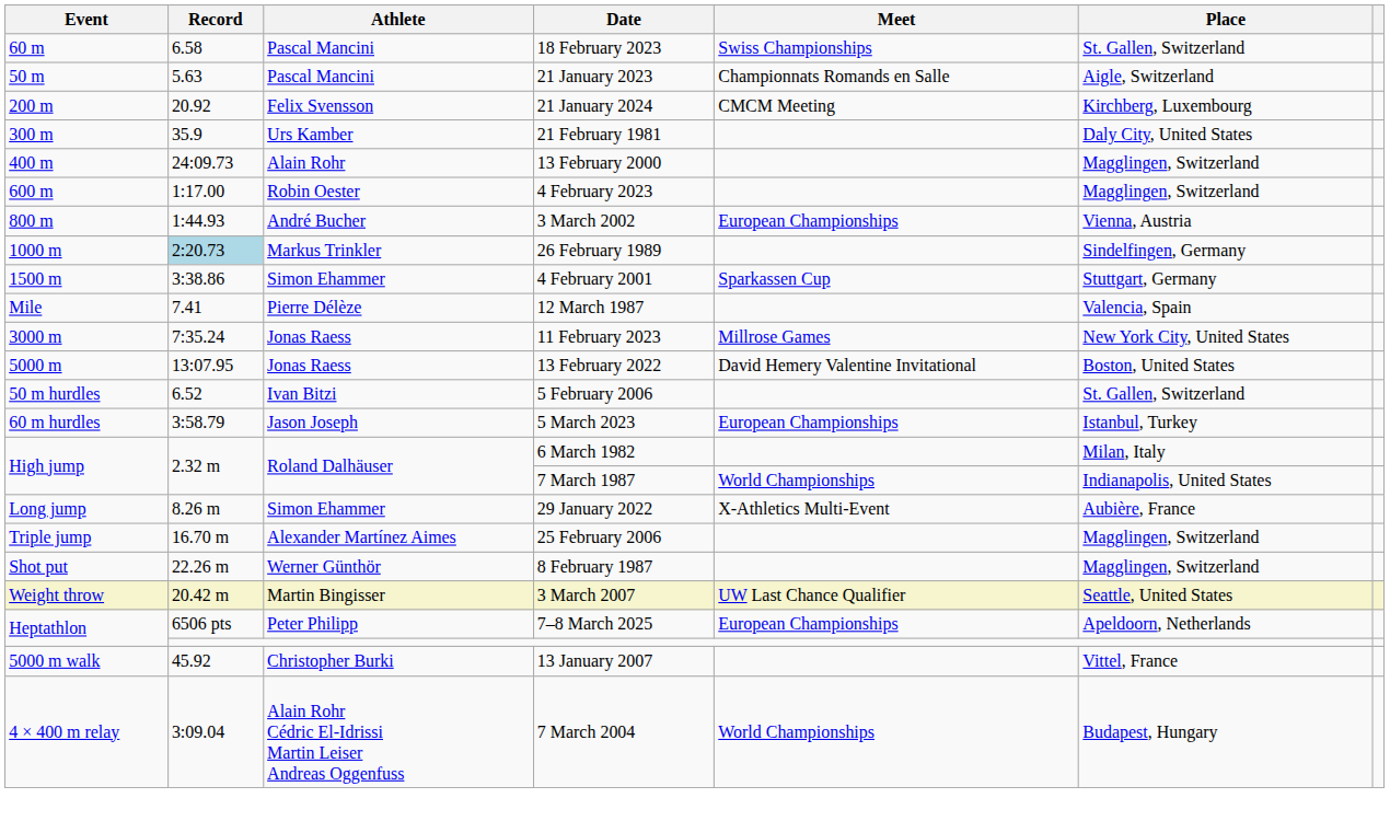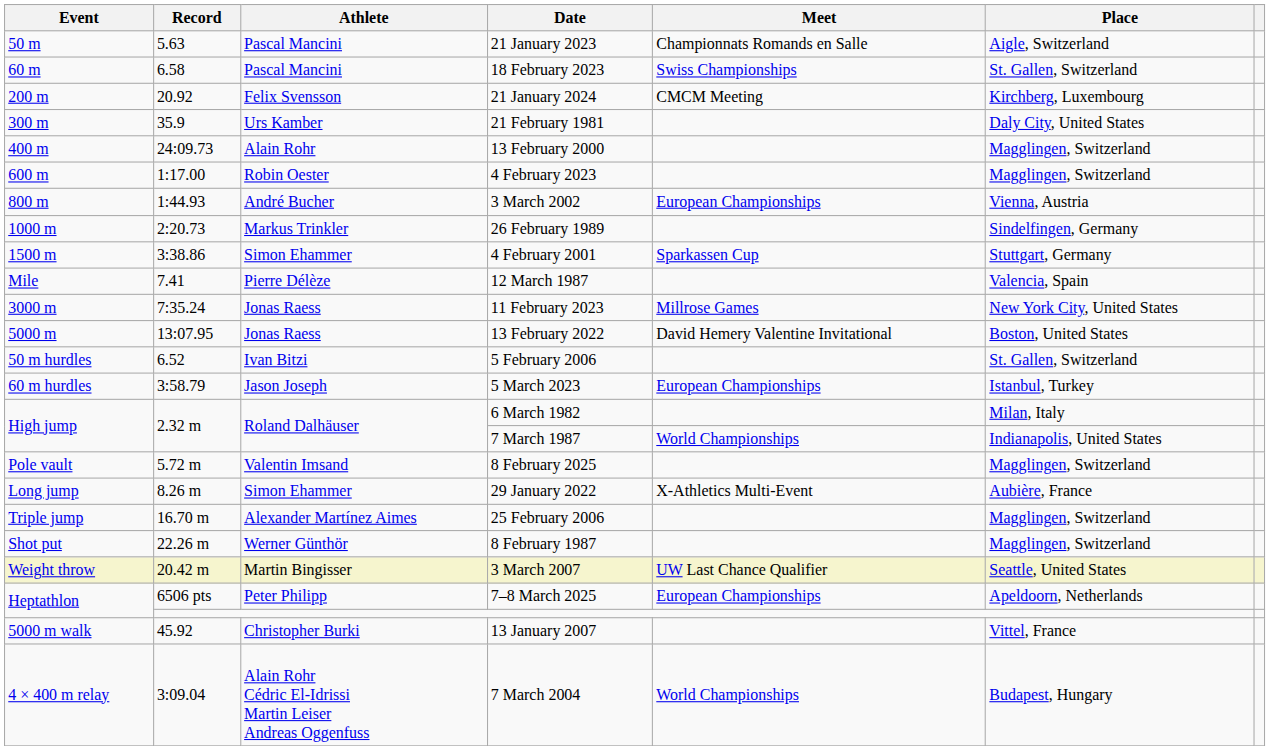rows swapped: 21 January 2023 <-> 18 February 2023
26 February 1989 | Record: lightblue background -> no background
+ row: Pole vault | 5.72 m | Valentin Imsand | 8 February 2025 | Magglingen, Switzerland
